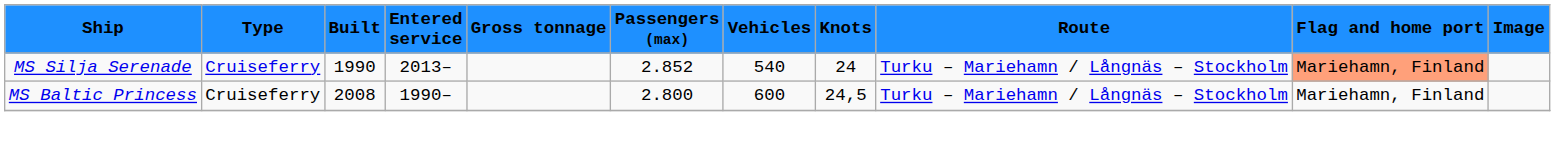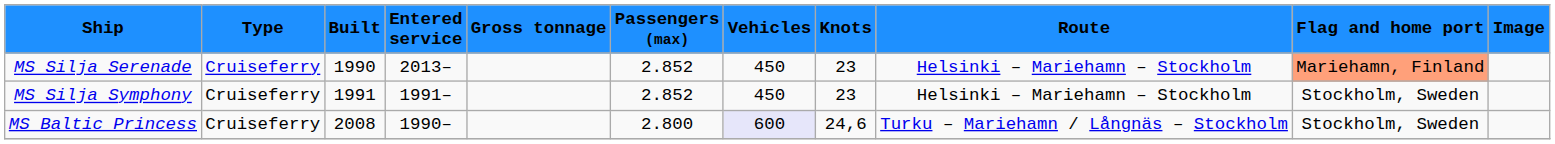MS Silja Serenade | Vehicles: 540 -> 450
MS Silja Serenade | Knots: 24 -> 23
MS Silja Serenade | Route: Turku – Mariehamn / Långnäs – Stockholm -> Helsinki – Mariehamn – Stockholm
+ row: MS Silja Symphony | Cruiseferry | 1991 | 1991– | 2.852 | 450 | 23 | Helsinki – Mariehamn – Stockholm | Stockholm, Sweden
MS Baltic Princess | Vehicles: no background -> lavender background
MS Baltic Princess | Knots: 24,5 -> 24,6
MS Baltic Princess | Flag and home port: Mariehamn, Finland -> Stockholm, Sweden
